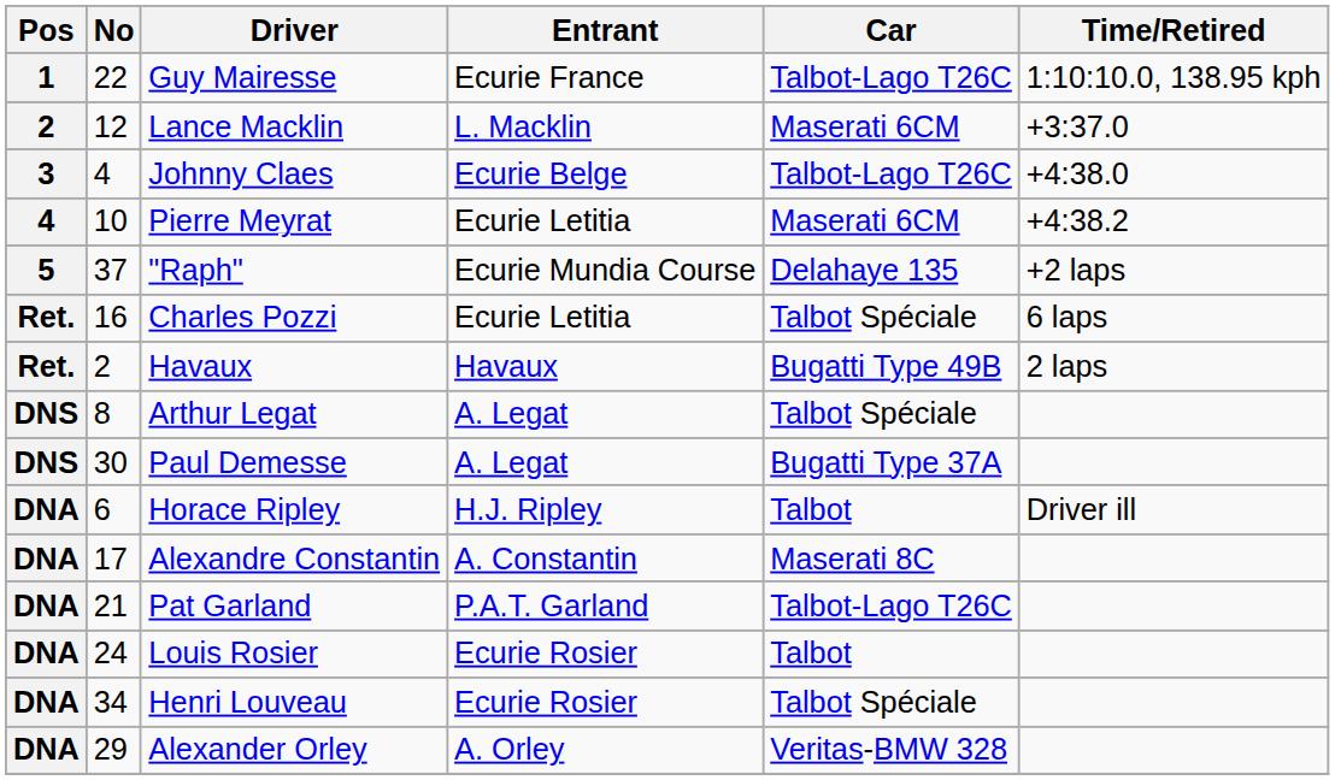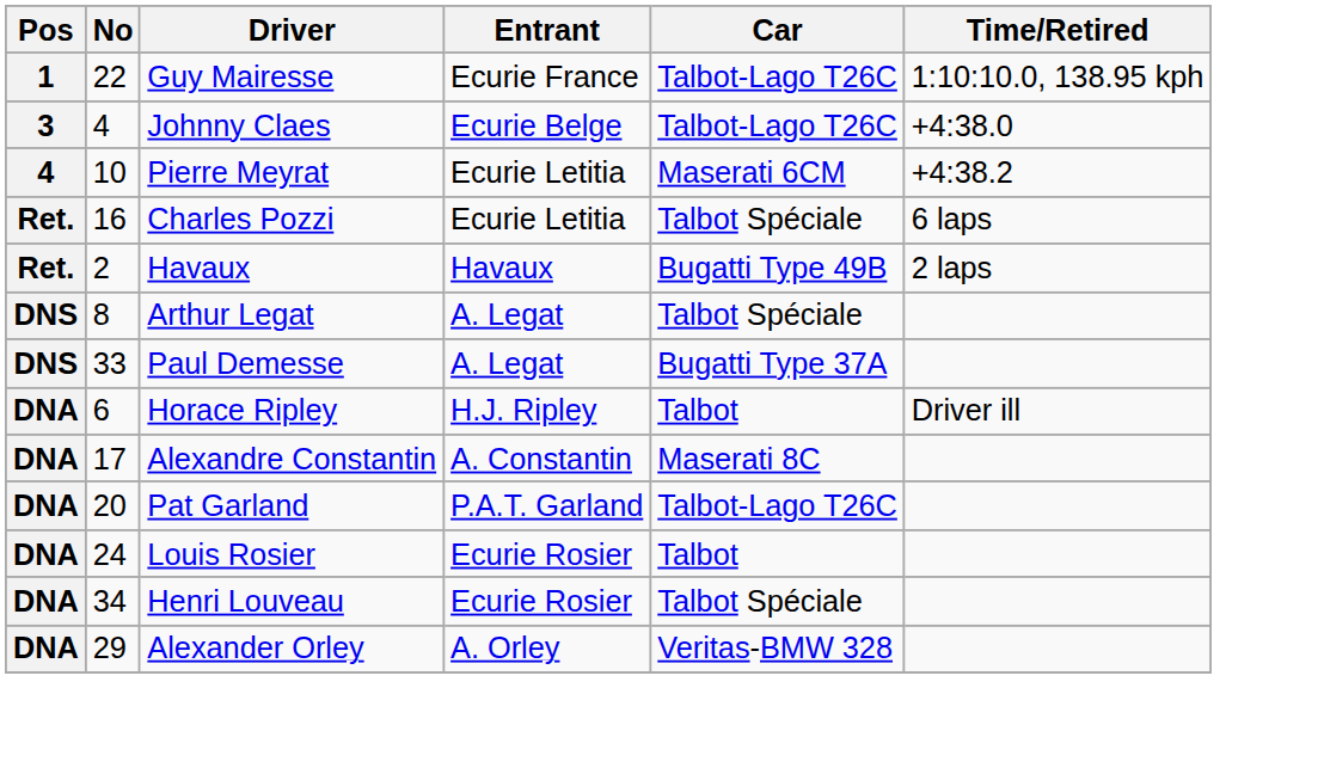- row: 2 | 12 | Lance Macklin | L. Macklin | Maserati 6CM | +3:37.0
- row: 5 | 37 | "Raph" | Ecurie Mundia Course | Delahaye 135 | +2 laps
Paul Demesse | No: 30 -> 33
Pat Garland | No: 21 -> 20
